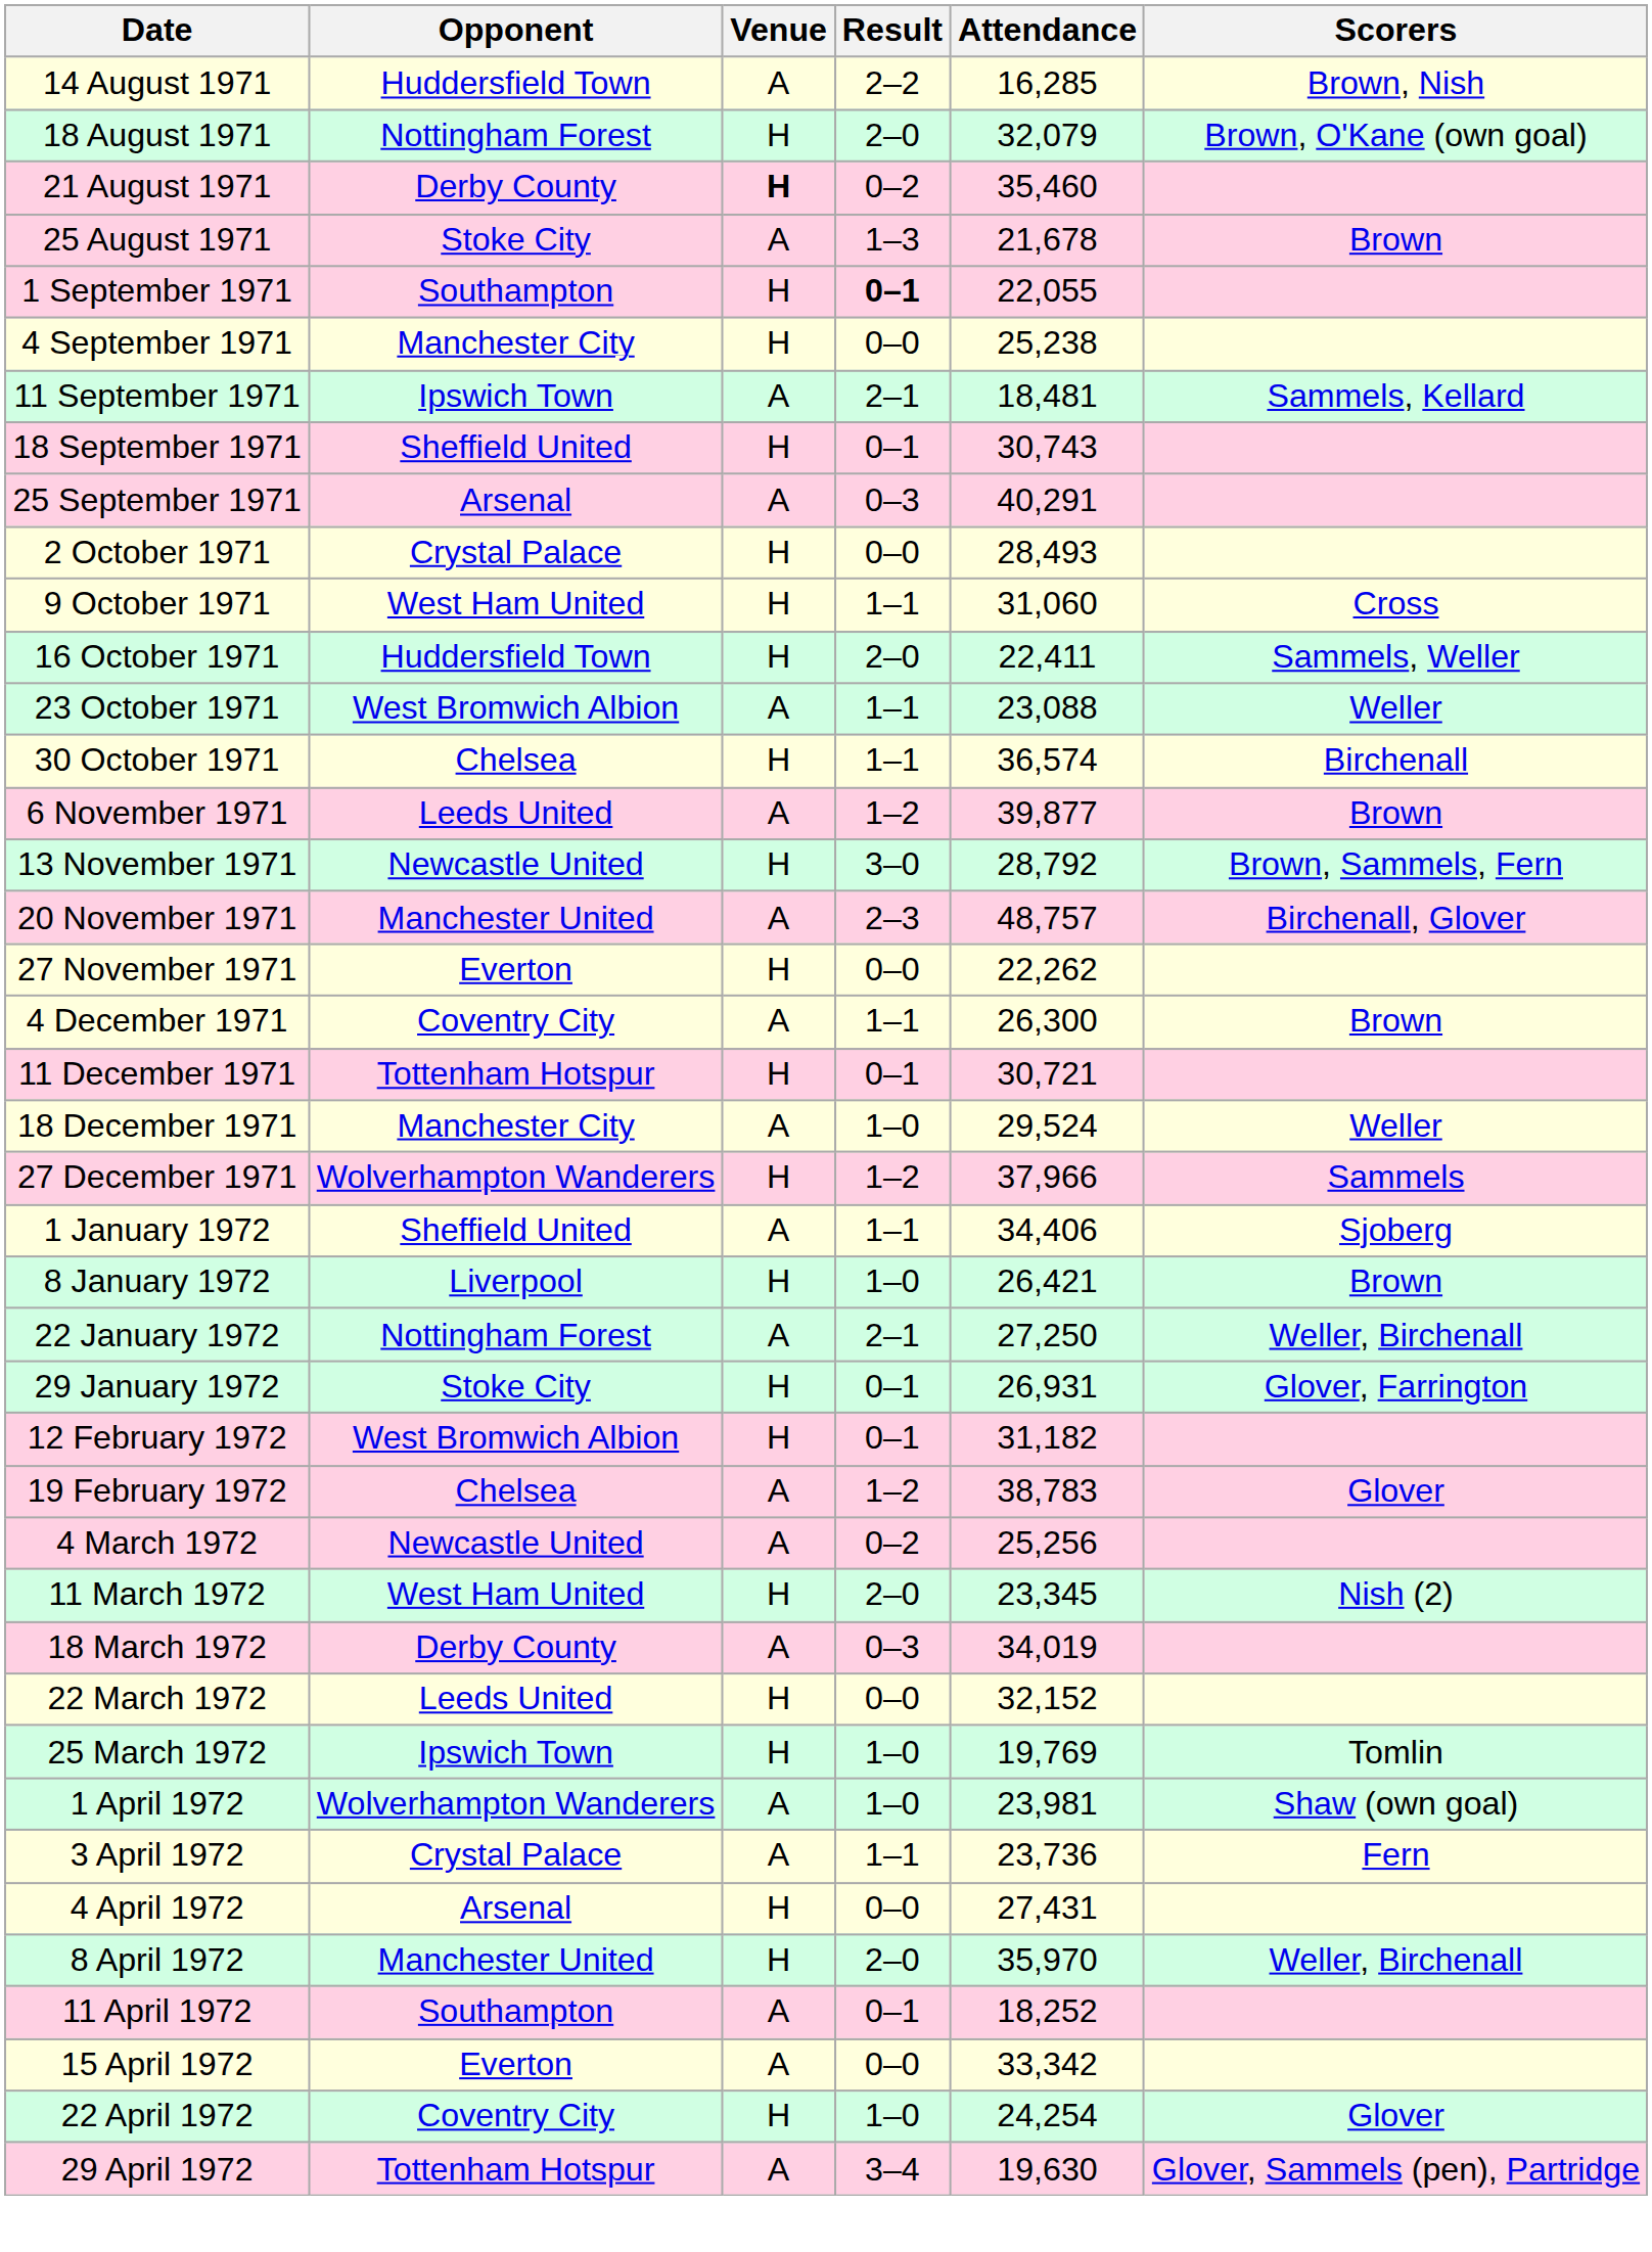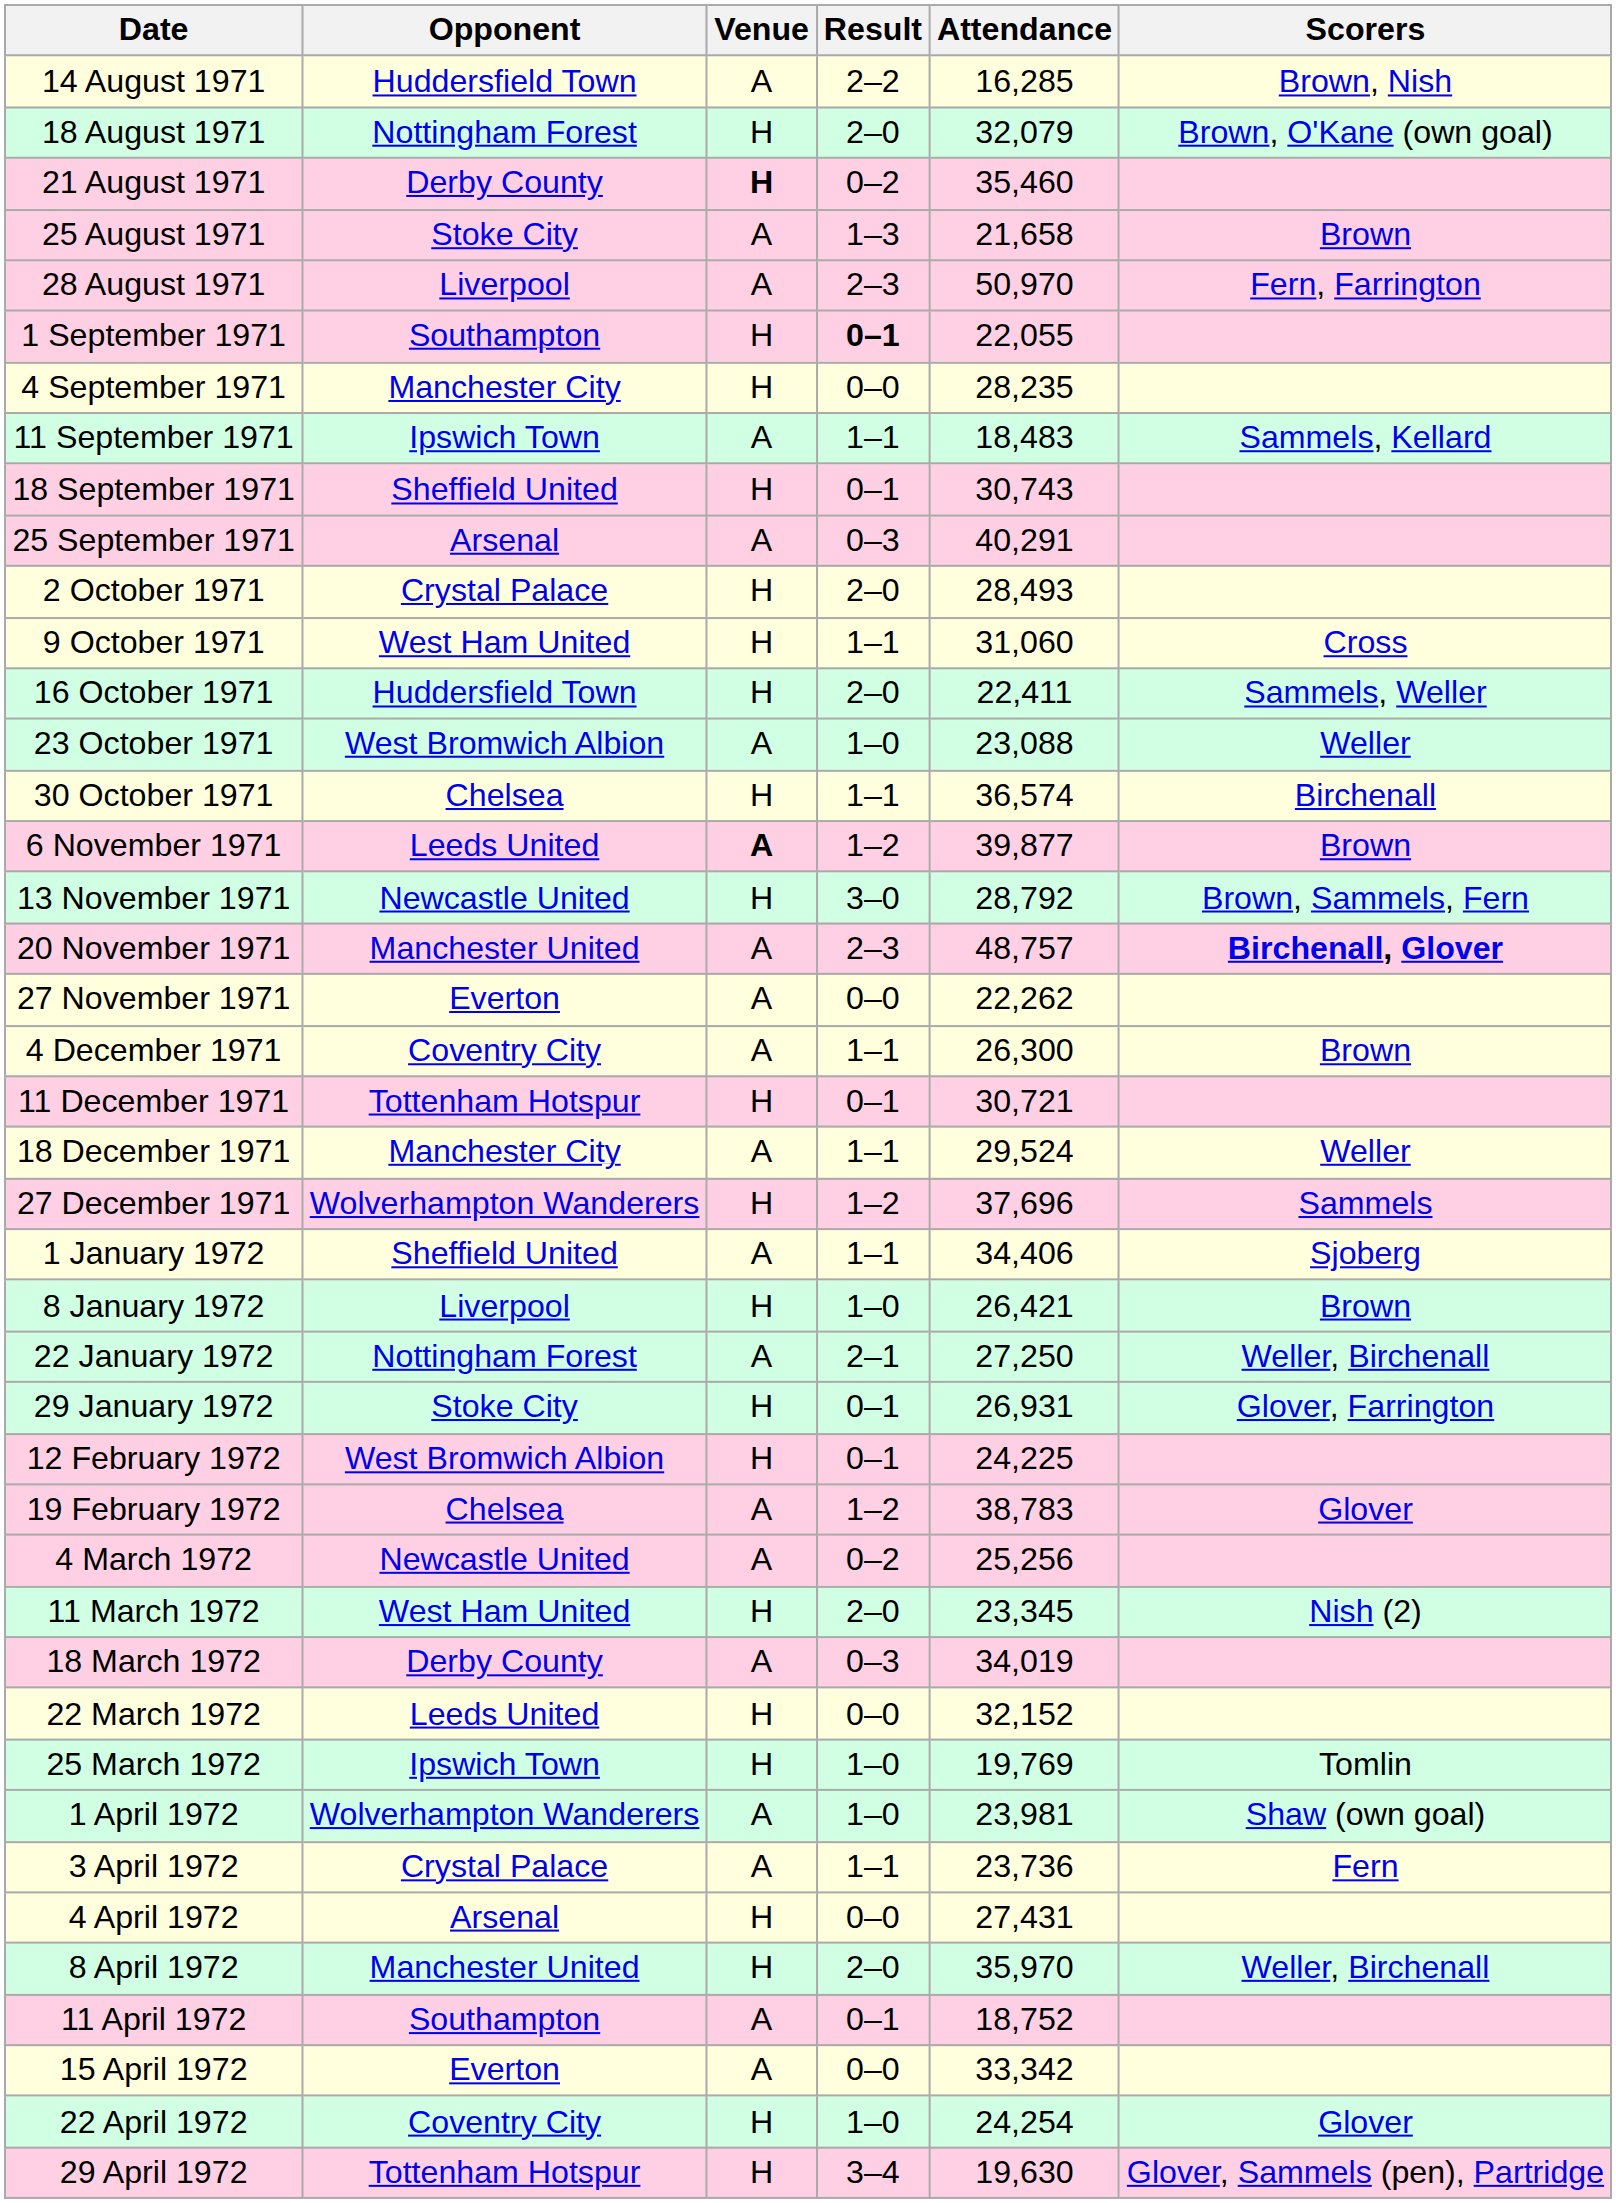25 August 1971 | Attendance: 21,678 -> 21,658
+ row: 28 August 1971 | Liverpool | A | 2–3 | 50,970 | Fern, Farrington
4 September 1971 | Attendance: 25,238 -> 28,235
11 September 1971 | Result: 2–1 -> 1–1
11 September 1971 | Attendance: 18,481 -> 18,483
2 October 1971 | Result: 0–0 -> 2–0
23 October 1971 | Result: 1–1 -> 1–0
6 November 1971 | Venue: normal -> bold
20 November 1971 | Scorers: normal -> bold
27 November 1971 | Venue: H -> A
18 December 1971 | Result: 1–0 -> 1–1
27 December 1971 | Attendance: 37,966 -> 37,696
12 February 1972 | Attendance: 31,182 -> 24,225
11 April 1972 | Attendance: 18,252 -> 18,752
29 April 1972 | Venue: A -> H
